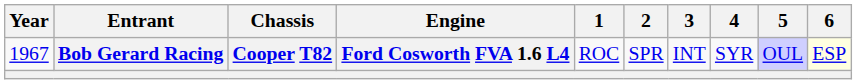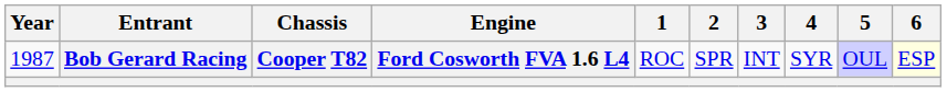Bob Gerard Racing | Year: 1967 -> 1987
